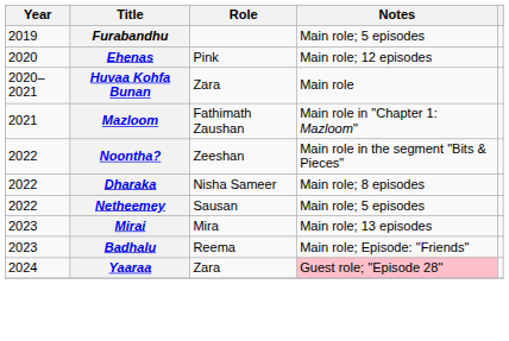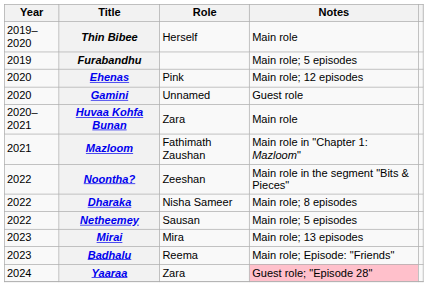+ row: 2019–2020 | Thin Bibee | Herself | Main role
+ row: 2020 | Gamini | Unnamed | Guest role
